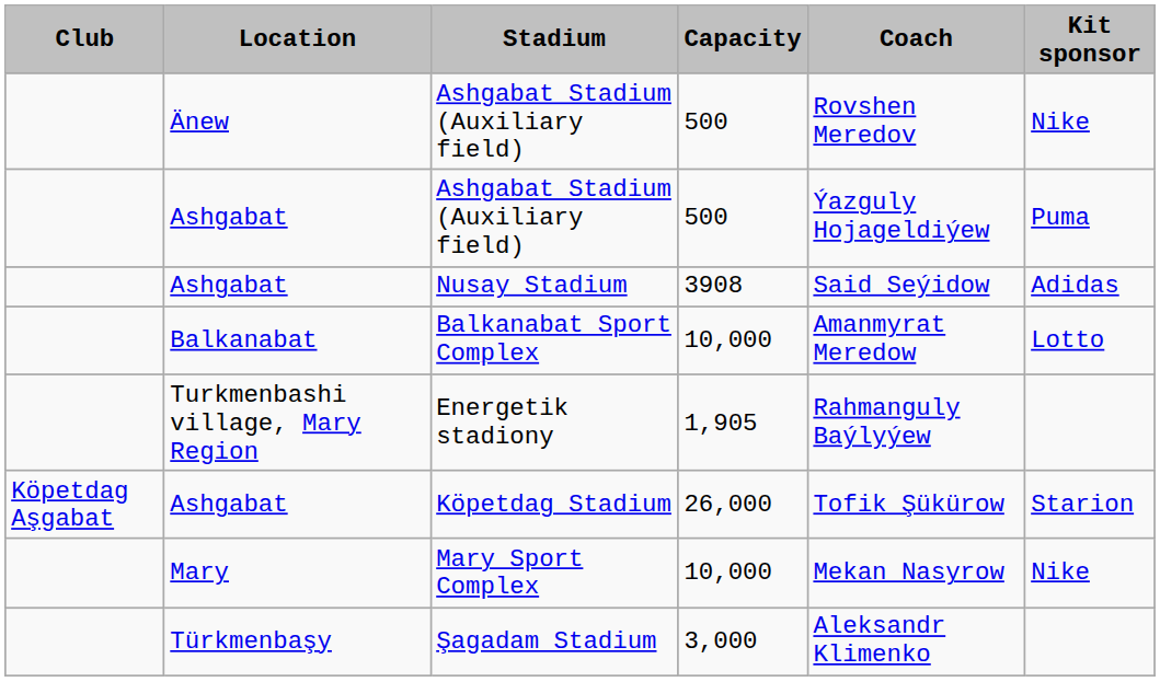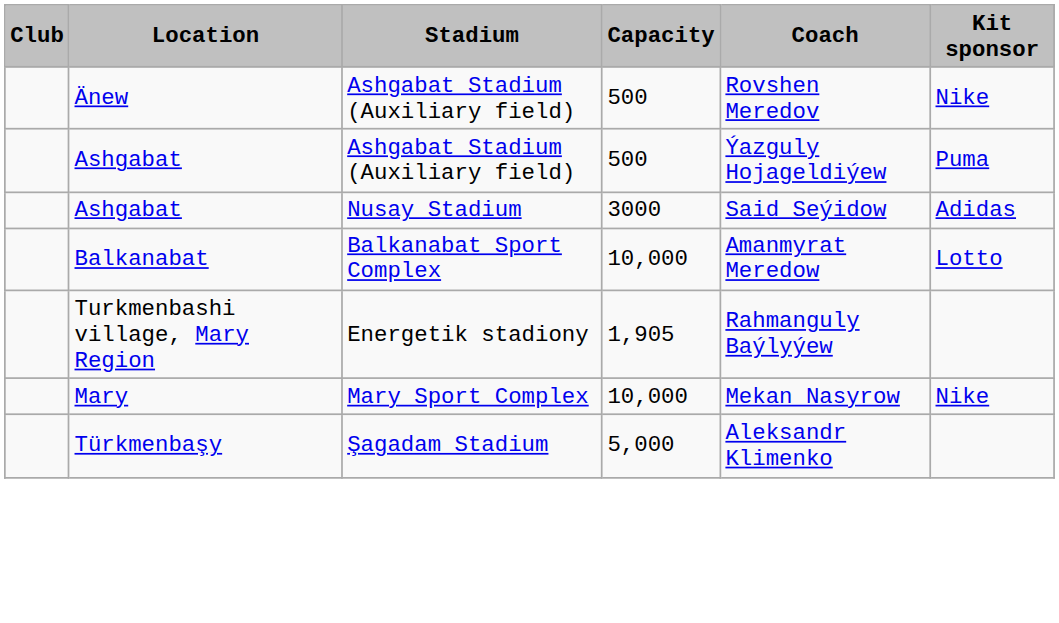Nusay Stadium | Capacity: 3908 -> 3000
- row: Köpetdag Aşgabat | Ashgabat | Köpetdag Stadium | 26,000 | Tofik Şükürow | Starion
Şagadam Stadium | Capacity: 3,000 -> 5,000
